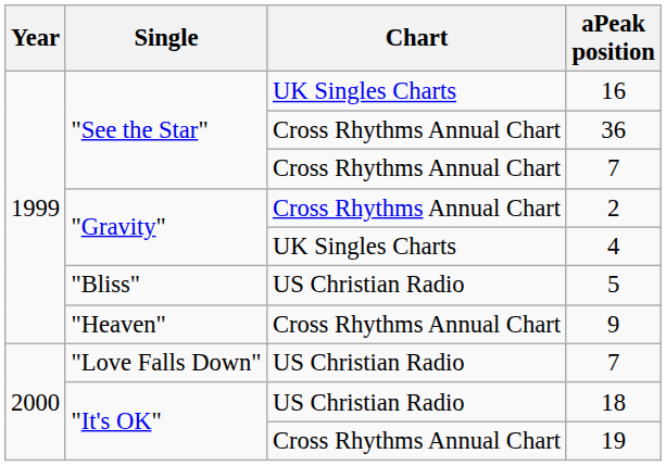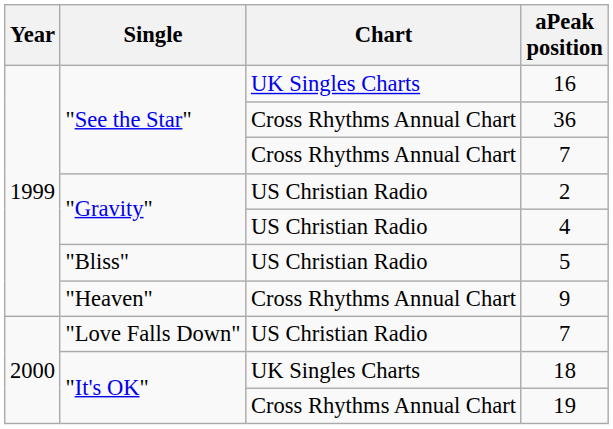2 | Chart: Cross Rhythms Annual Chart -> US Christian Radio
4 | Chart: UK Singles Charts -> US Christian Radio
18 | Chart: US Christian Radio -> UK Singles Charts
